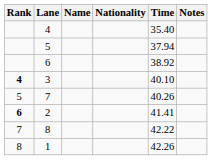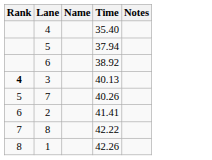- column: Nationality
3 | Time: 40.10 -> 40.13
2 | Rank: bold -> normal
